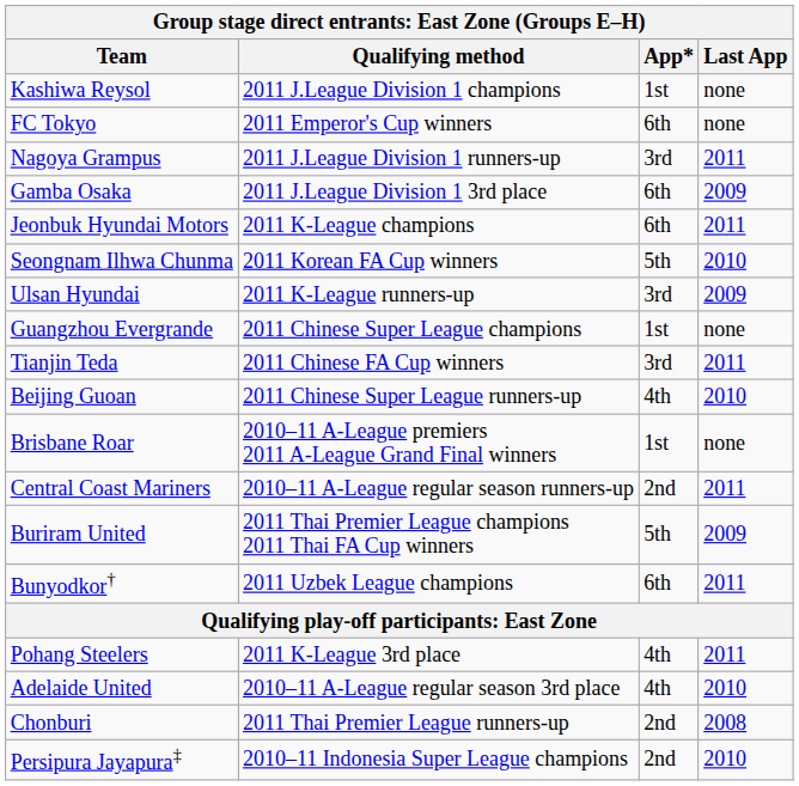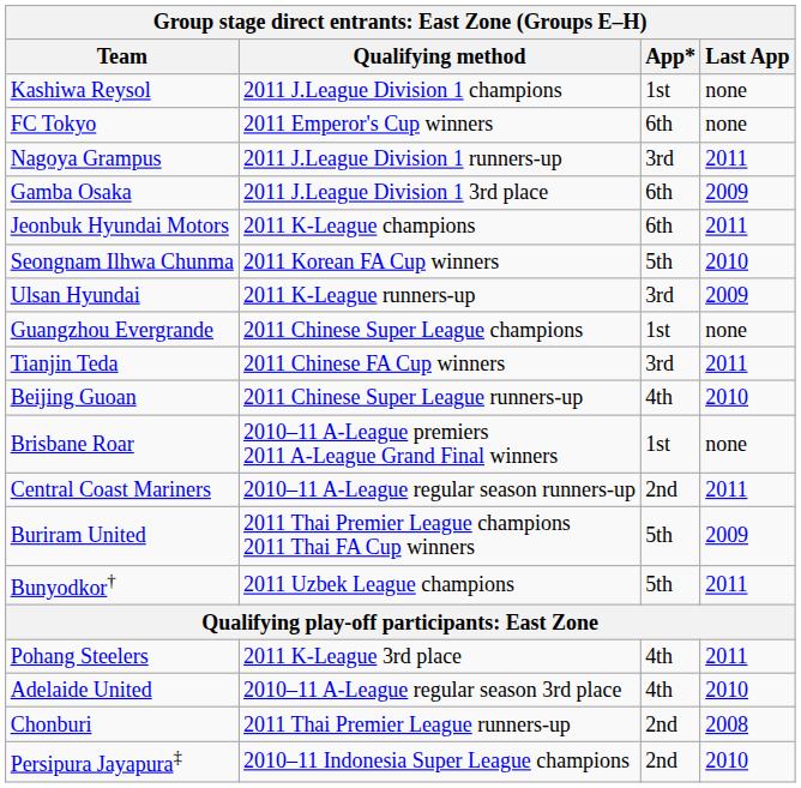Bunyodkor† | App*: 6th -> 5th
